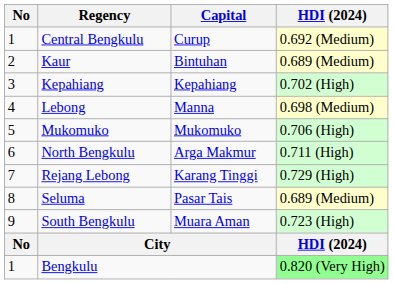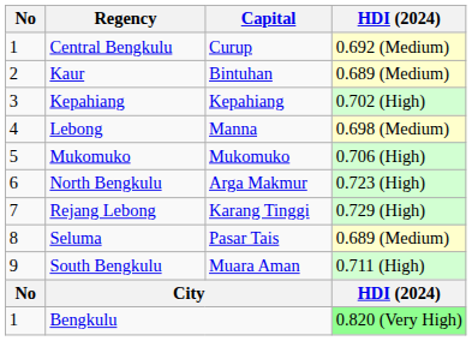North Bengkulu | HDI (2024): 0.711 (High) -> 0.723 (High)
South Bengkulu | HDI (2024): 0.723 (High) -> 0.711 (High)
